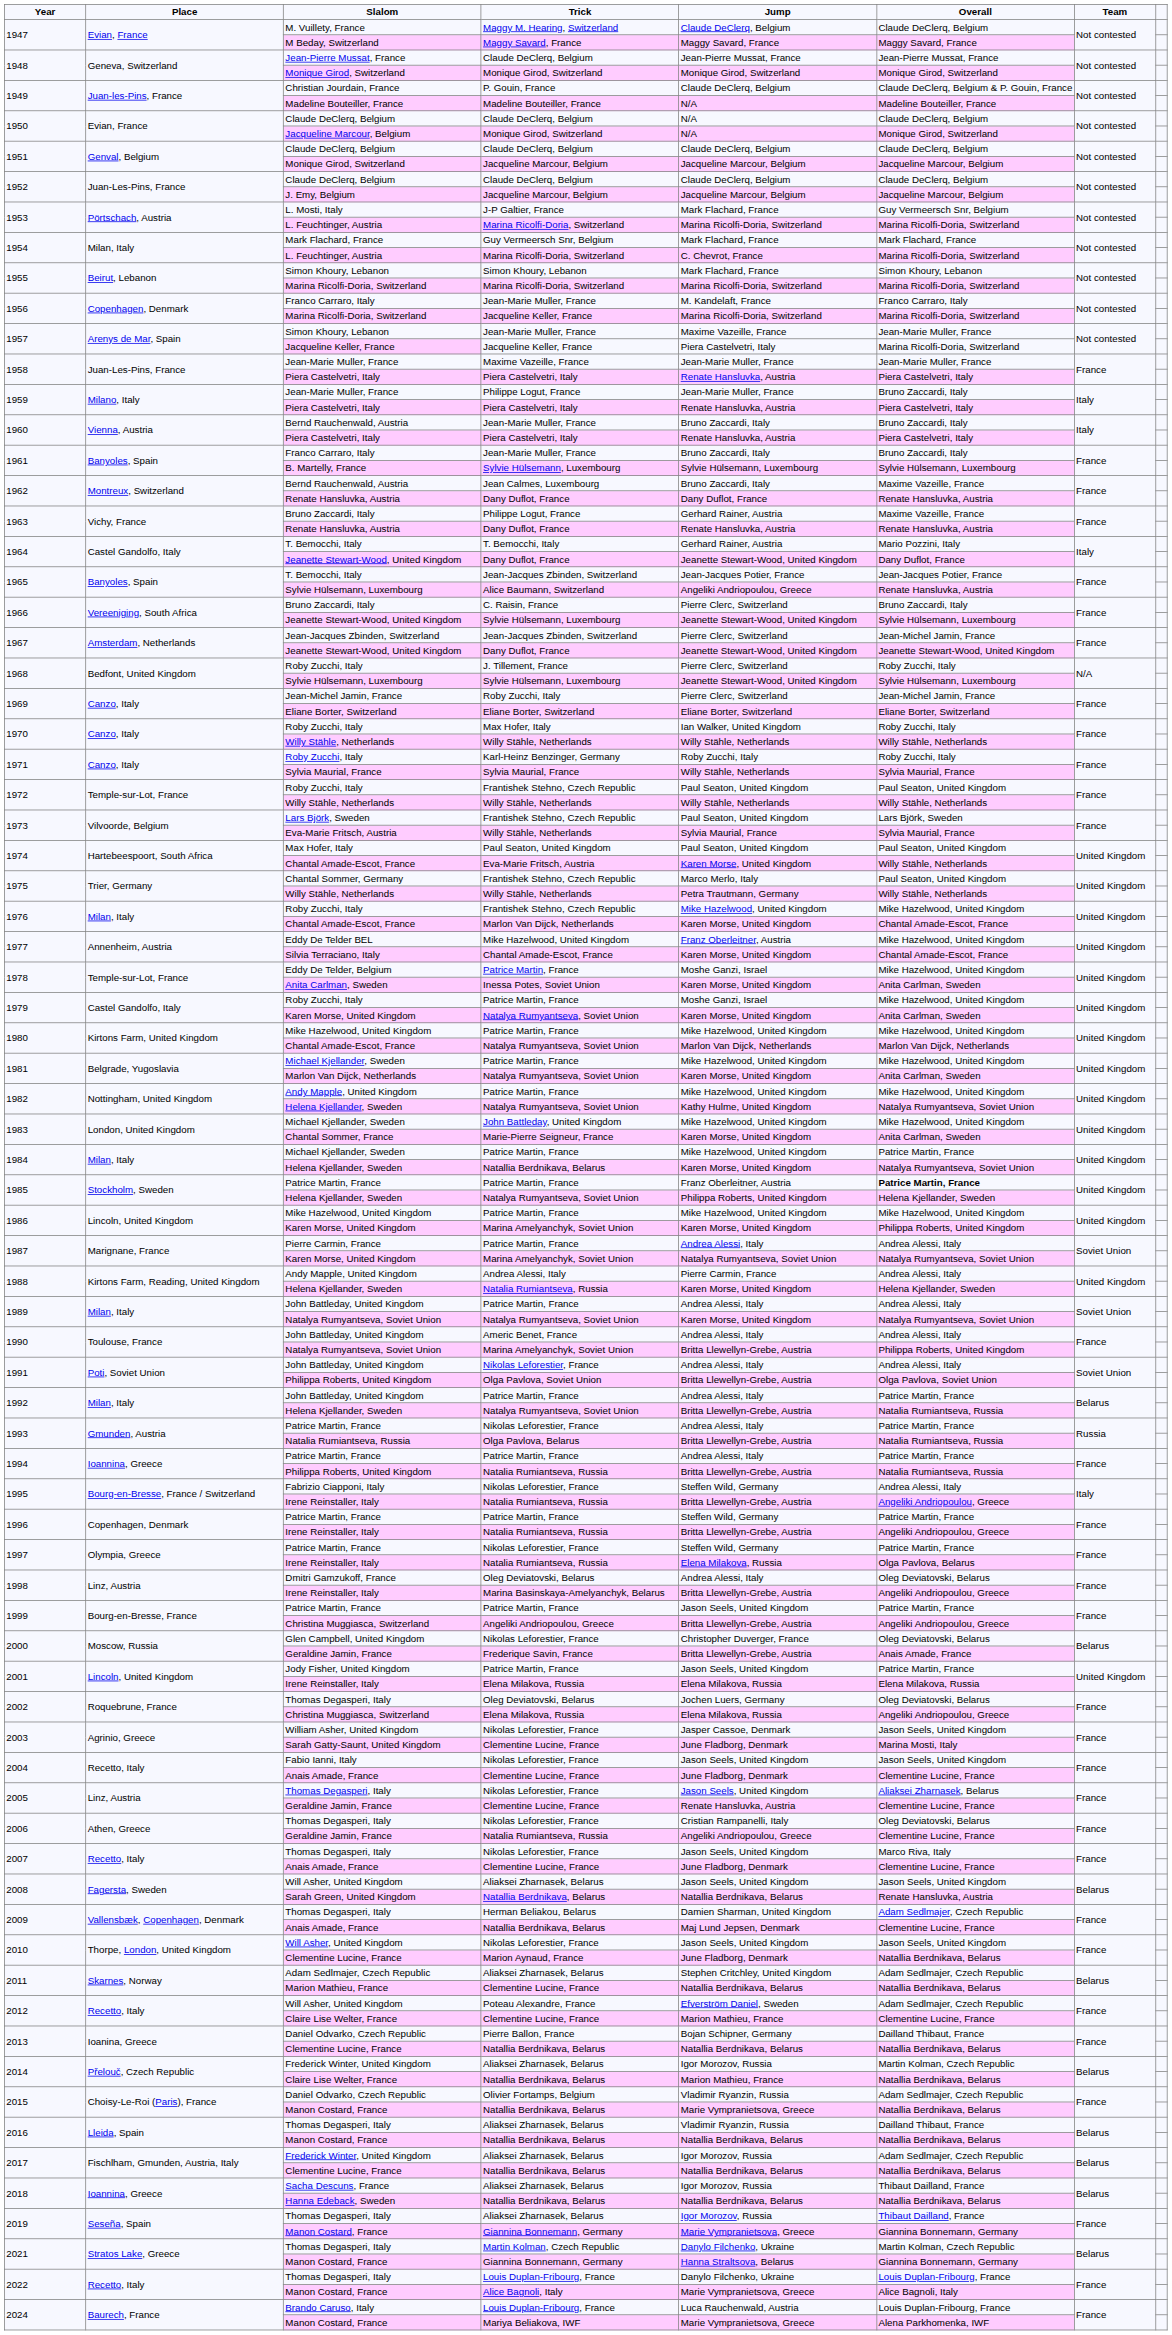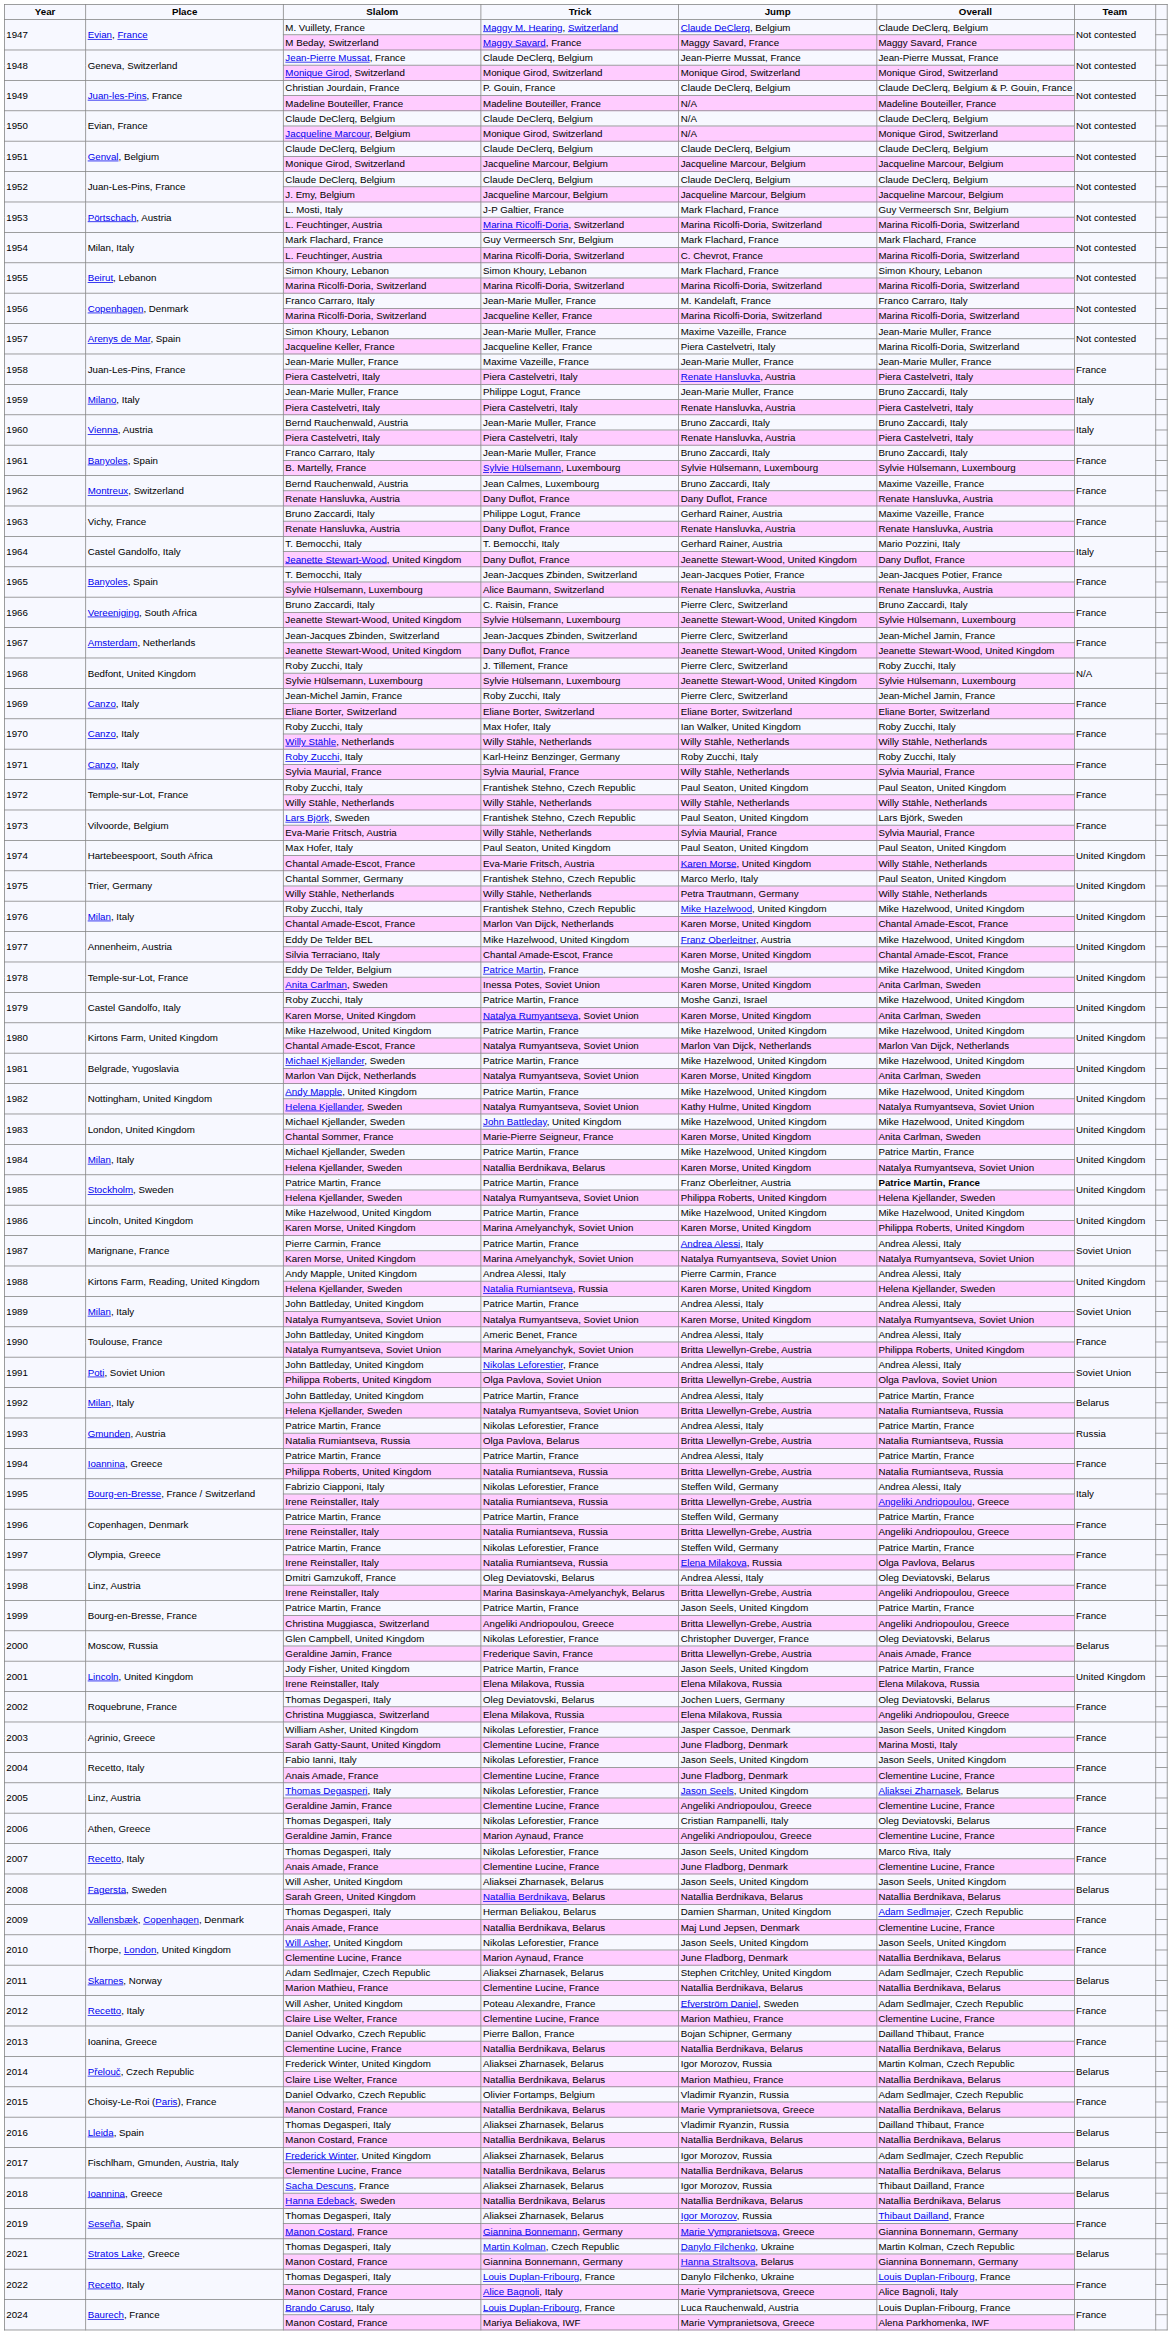1965 / Sylvie Hülsemann, Luxembourg | Jump: Angeliki Andriopoulou, Greece -> Renate Hansluvka, Austria
2005 / Geraldine Jamin, France | Jump: Renate Hansluvka, Austria -> Angeliki Andriopoulou, Greece
2006 / Geraldine Jamin, France | Trick: Natalia Rumiantseva, Russia -> Marion Aynaud, France
Sarah Green, United Kingdom | Overall: Renate Hansluvka, Austria -> Natallia Berdnikava, Belarus
